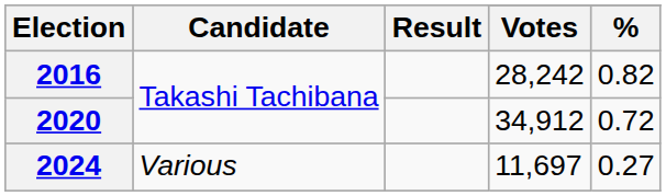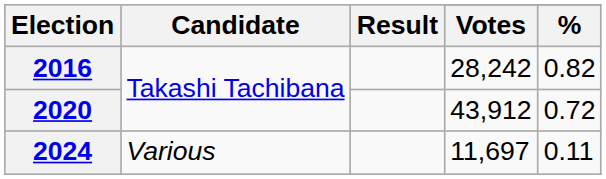2020 | Votes: 34,912 -> 43,912
2024 | %: 0.27 -> 0.11
